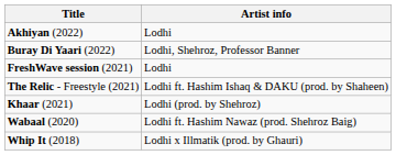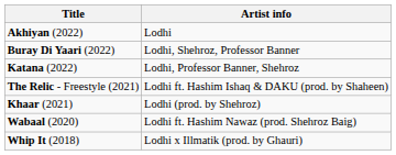+ row: Katana (2022) | Lodhi, Professor Banner, Shehroz
- row: FreshWave session (2021) | Lodhi
